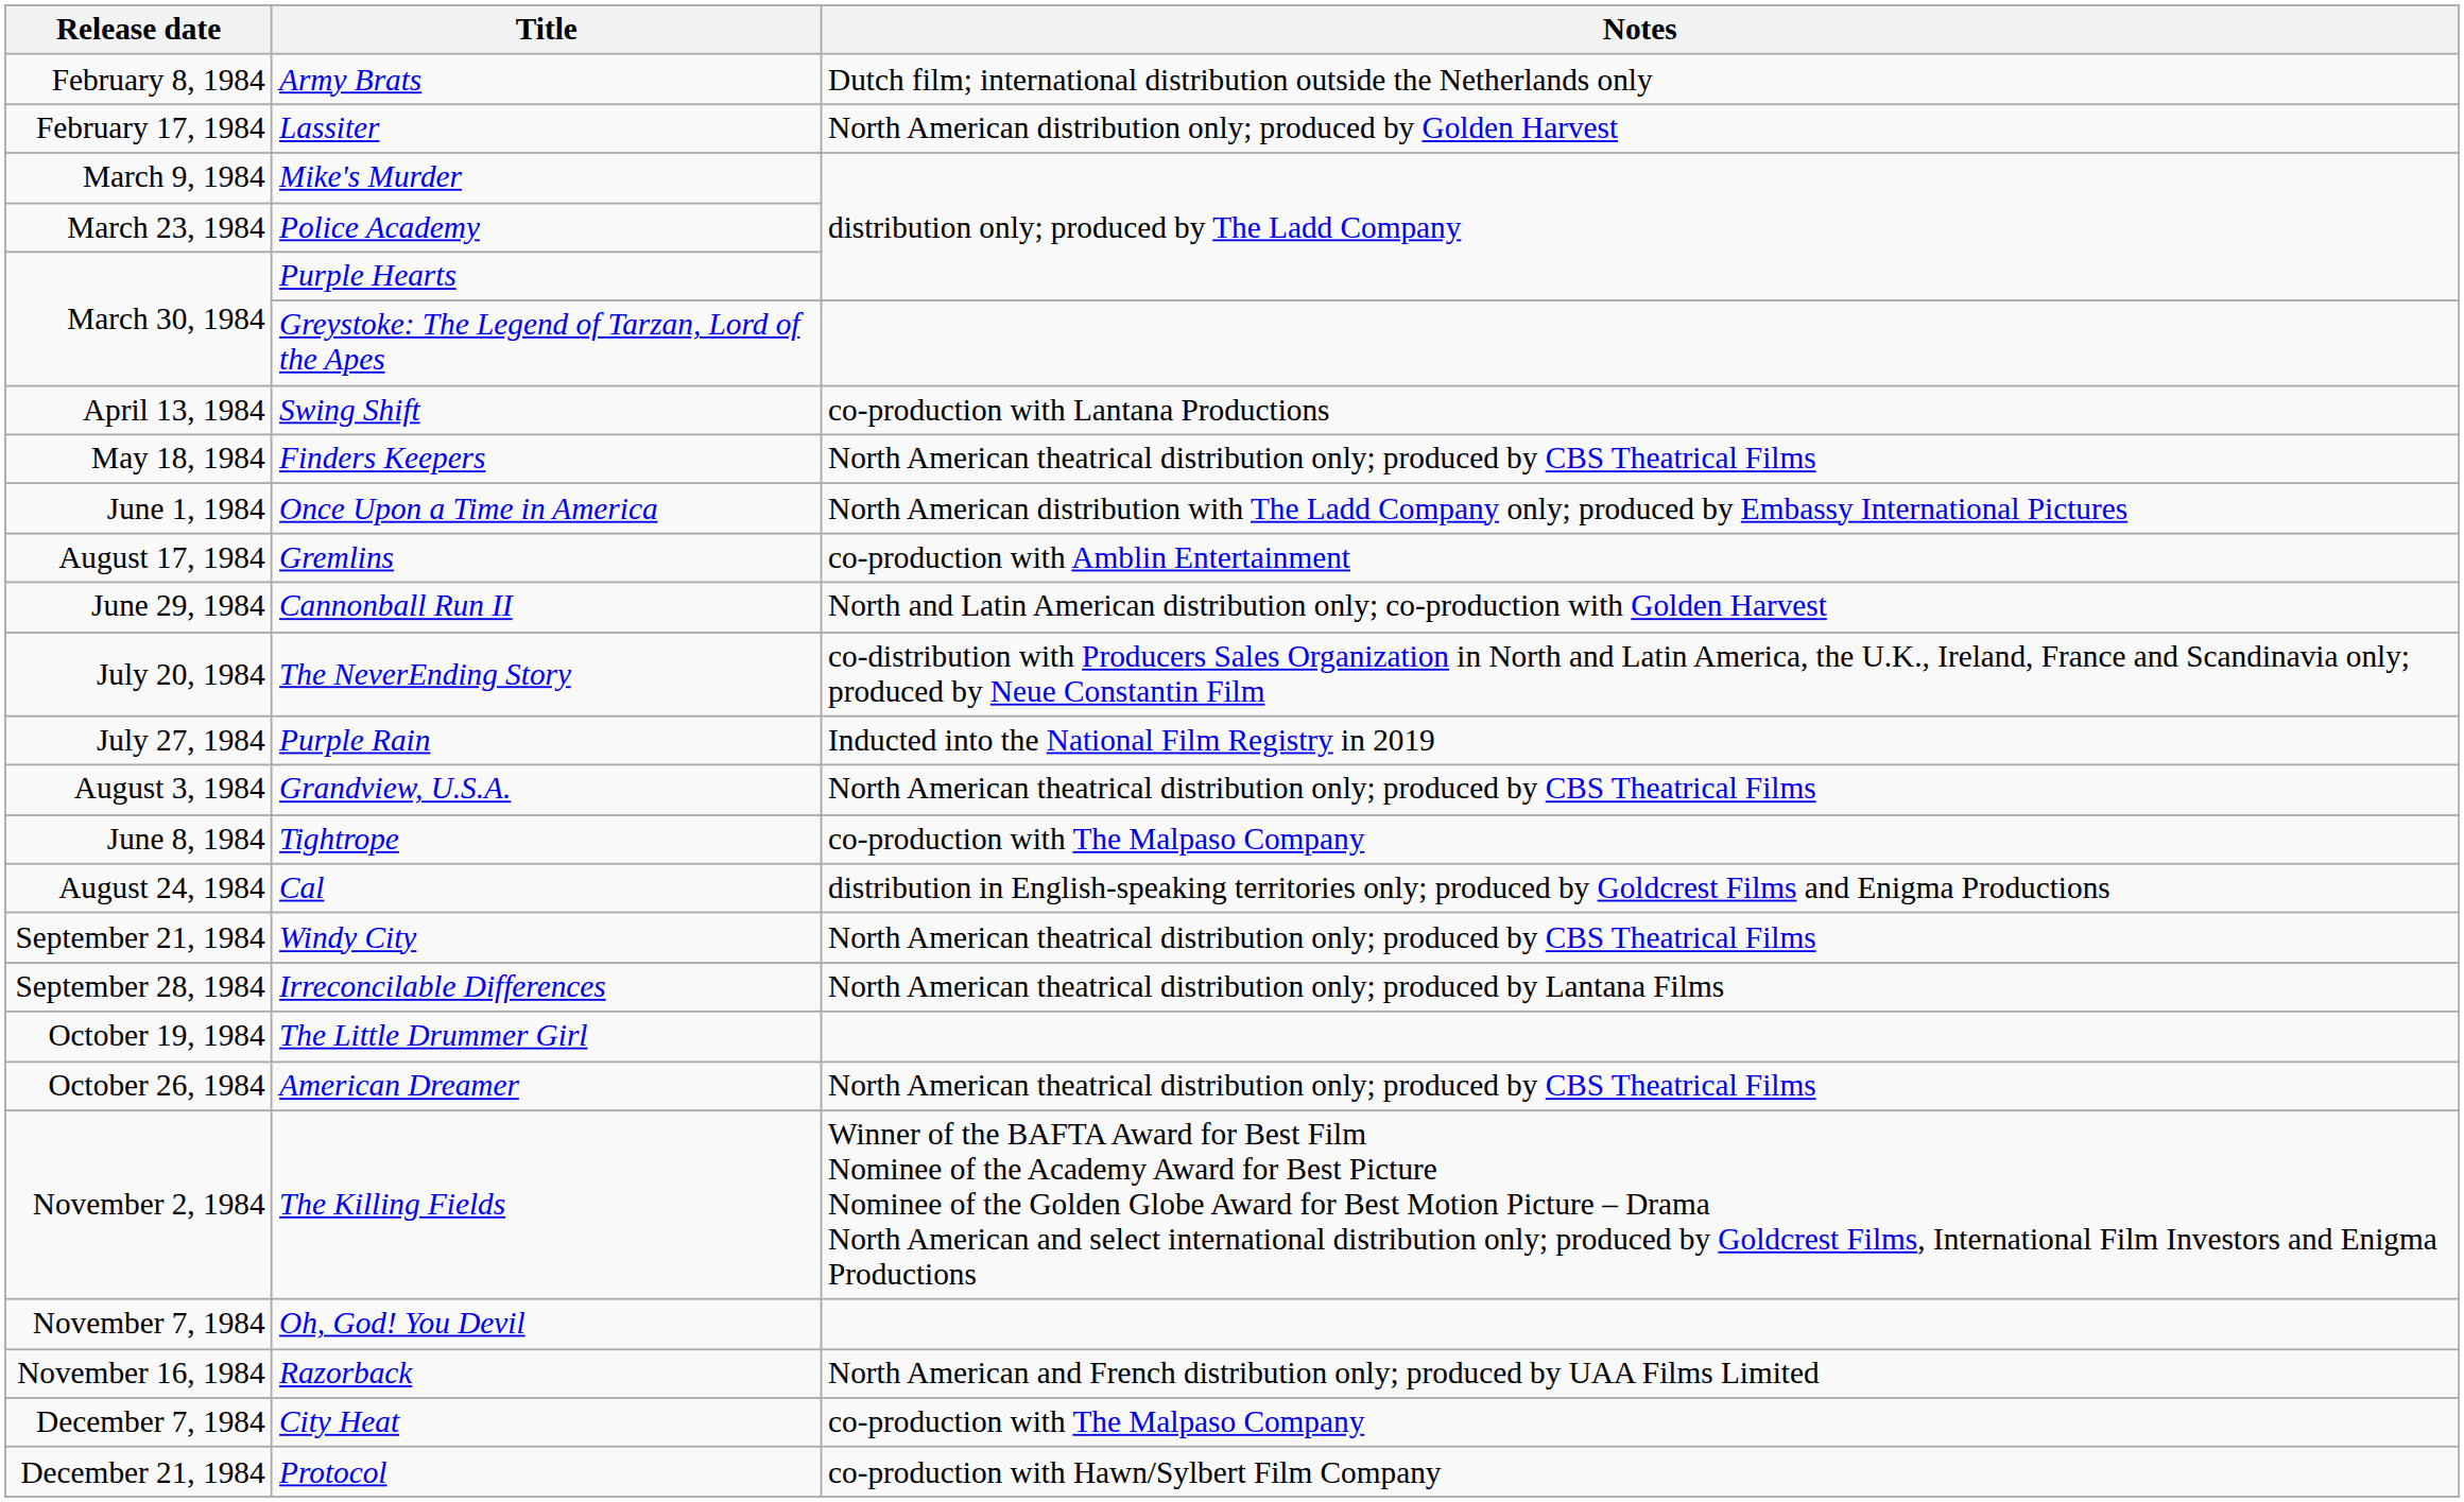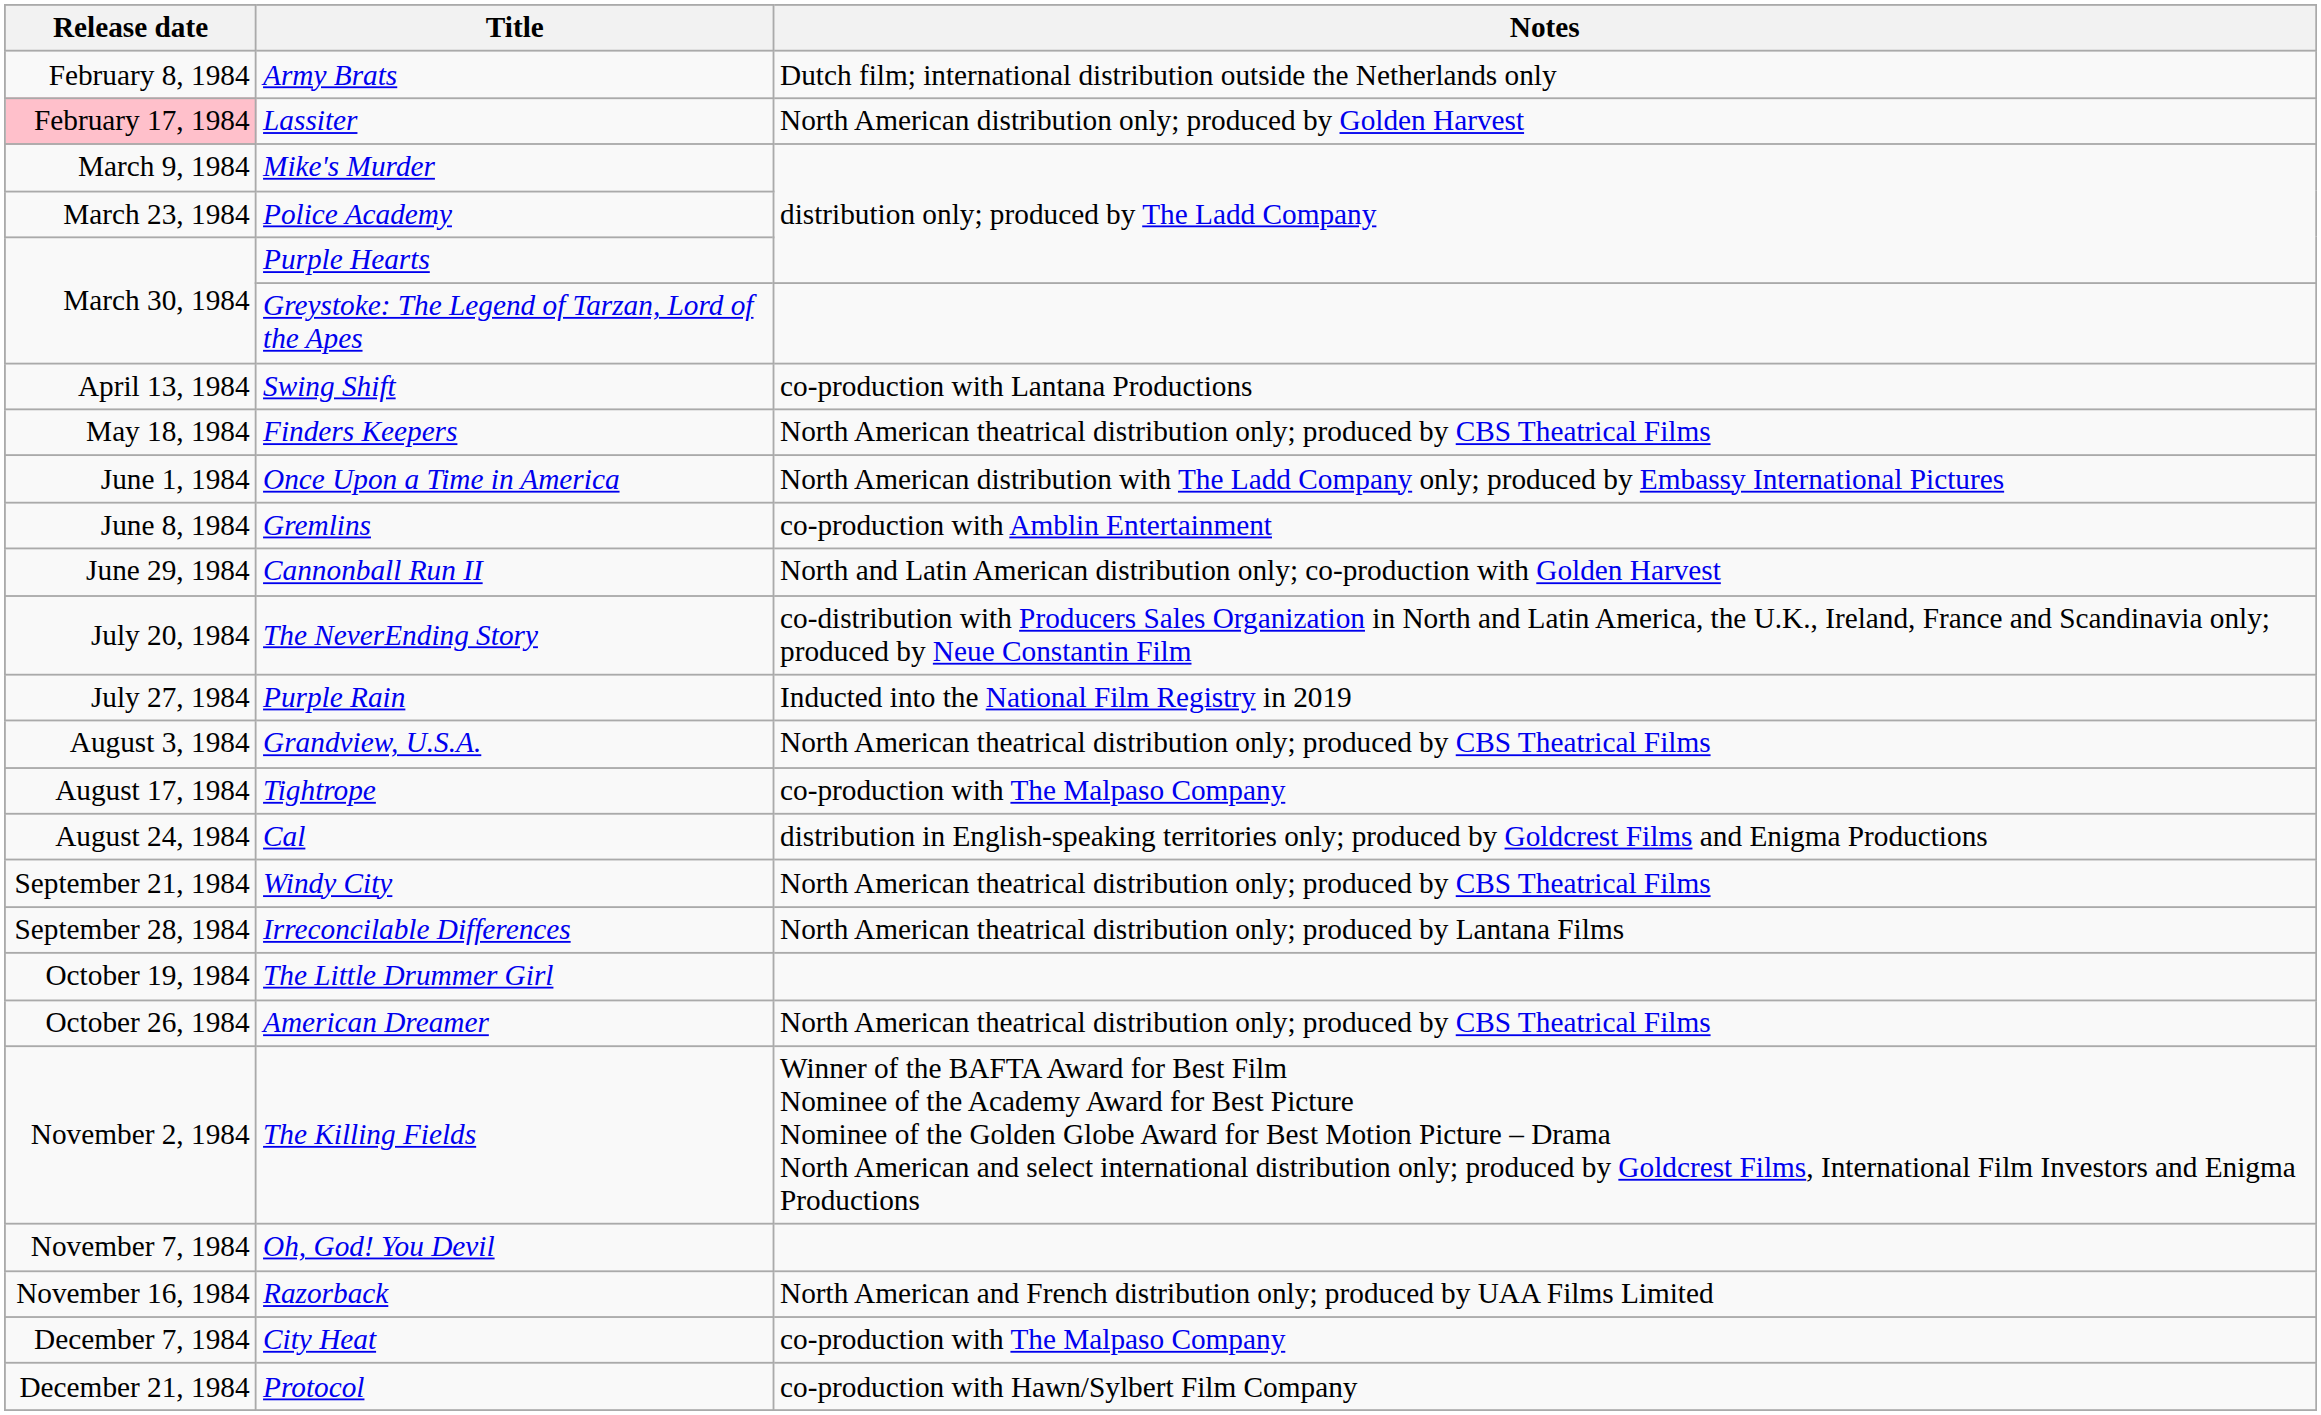Lassiter | Release date: no background -> pink background
Gremlins | Release date: August 17, 1984 -> June 8, 1984
Tightrope | Release date: June 8, 1984 -> August 17, 1984
